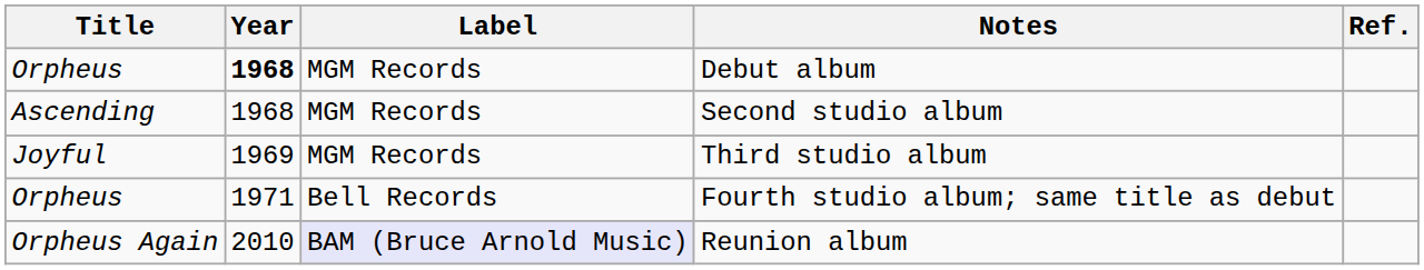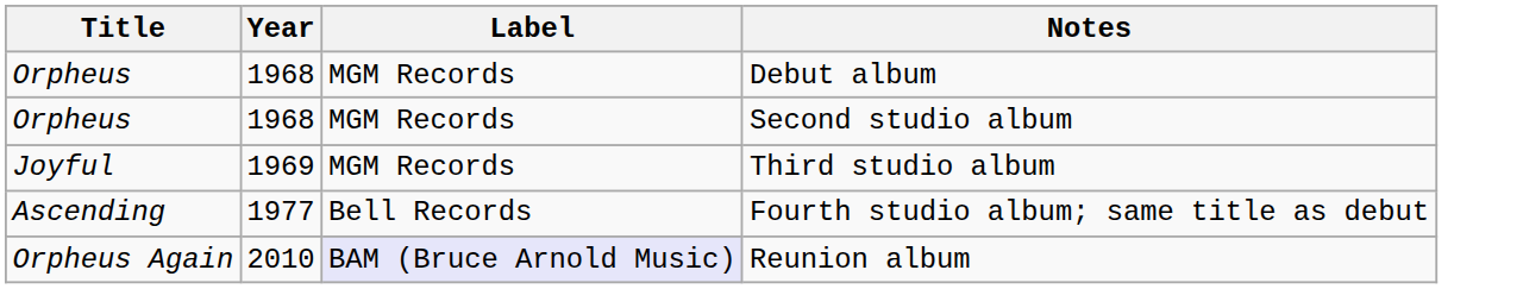- column: Ref.
Debut album | Year: bold -> normal
Second studio album | Title: Ascending -> Orpheus
Fourth studio album; same title as debut | Title: Orpheus -> Ascending
Fourth studio album; same title as debut | Year: 1971 -> 1977
